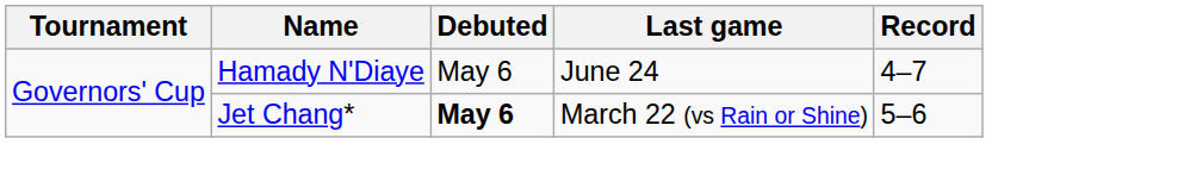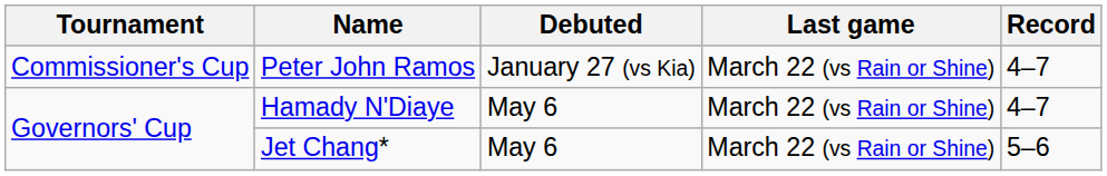+ row: Commissioner's Cup | Peter John Ramos | January 27 (vs Kia) | March 22 (vs Rain or Shine) | 4–7
Hamady N'Diaye | Last game: June 24 -> March 22 (vs Rain or Shine)
Jet Chang* | Debuted: bold -> normal
